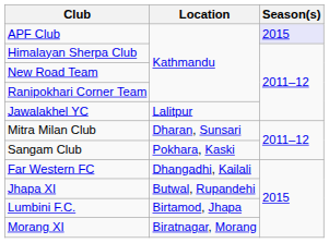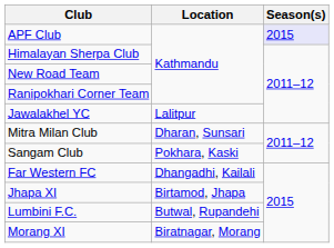Jhapa XI | Location: Butwal, Rupandehi -> Birtamod, Jhapa
Lumbini F.C. | Location: Birtamod, Jhapa -> Butwal, Rupandehi
